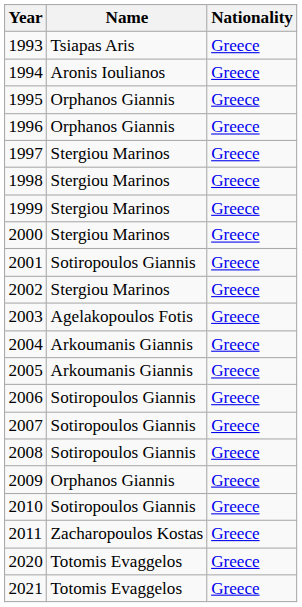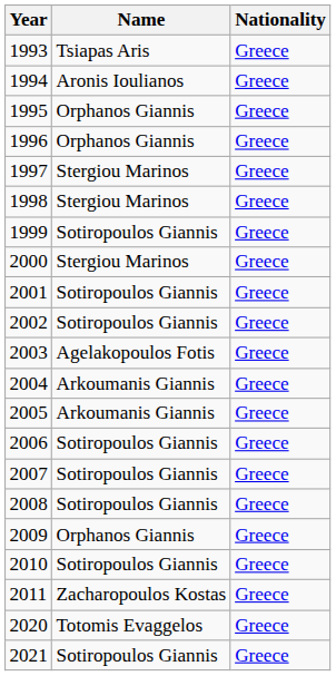1999 | Name: Stergiou Marinos -> Sotiropoulos Giannis
2002 | Name: Stergiou Marinos -> Sotiropoulos Giannis
2021 | Name: Totomis Evaggelos -> Sotiropoulos Giannis
